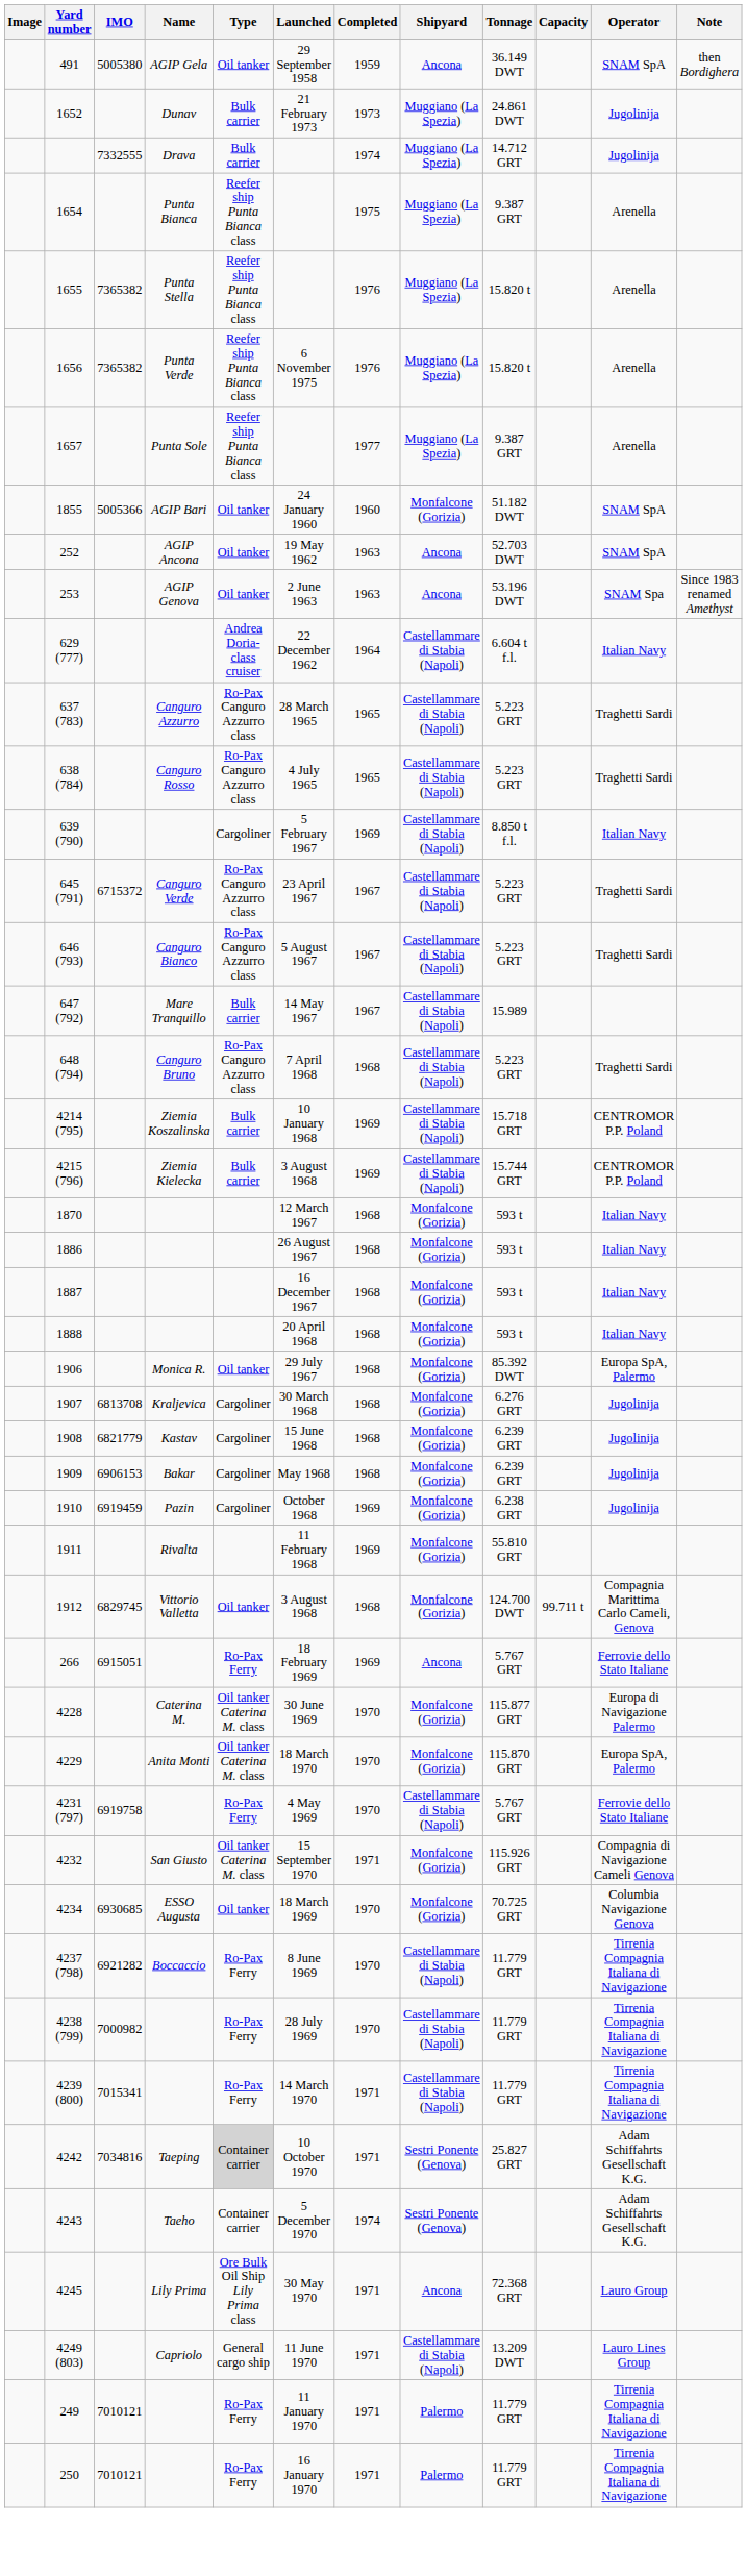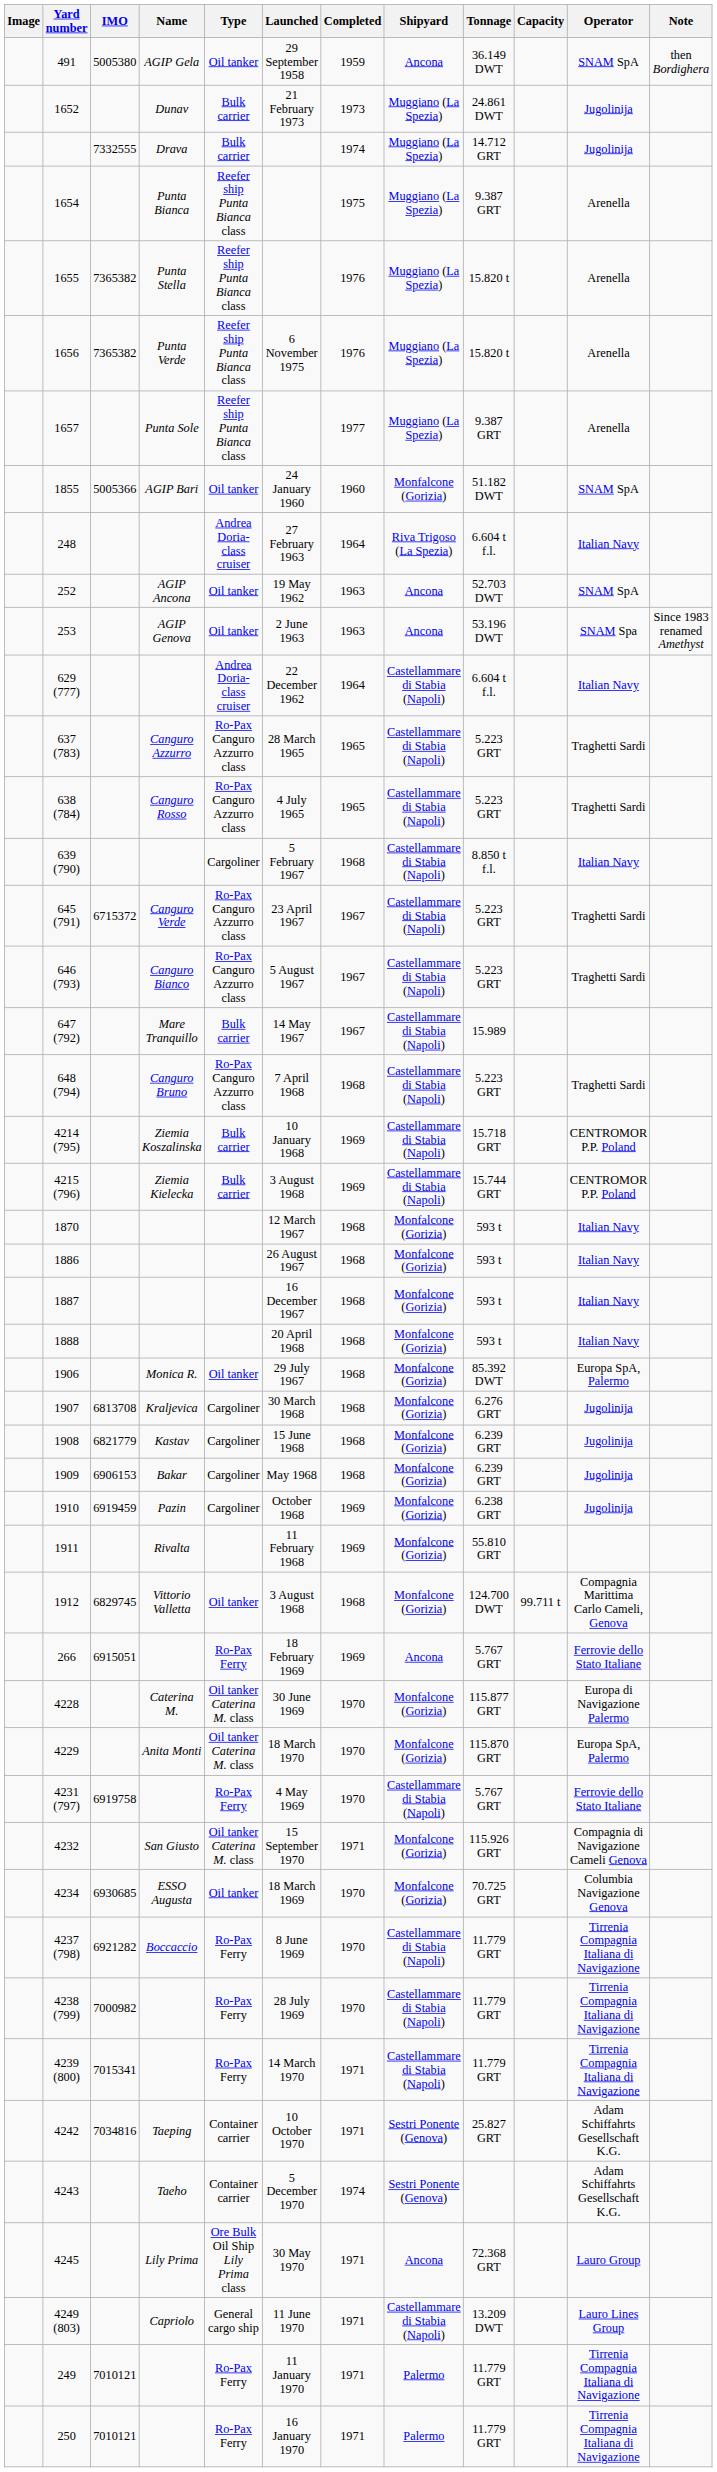+ row: 248 | Andrea Doria-class cruiser | 27 February 1963 | 1964 | Riva Trigoso (La Spezia) | 6.604 t f.l. | Italian Navy
639 (790) | Completed: 1969 -> 1968
4242 | Type: lightgrey background -> no background
